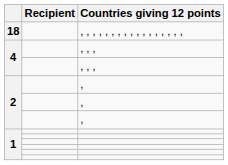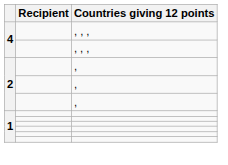- row: 18 | , , , , , , , , , , , , , , , , ,
